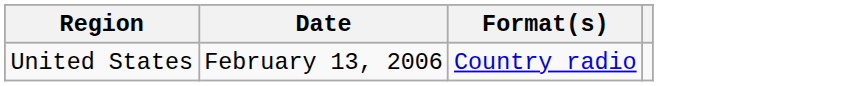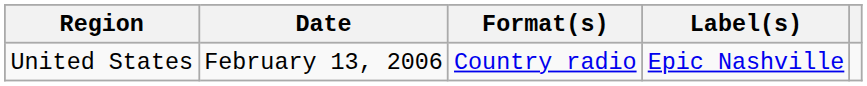+ column: Label(s) | Epic Nashville
